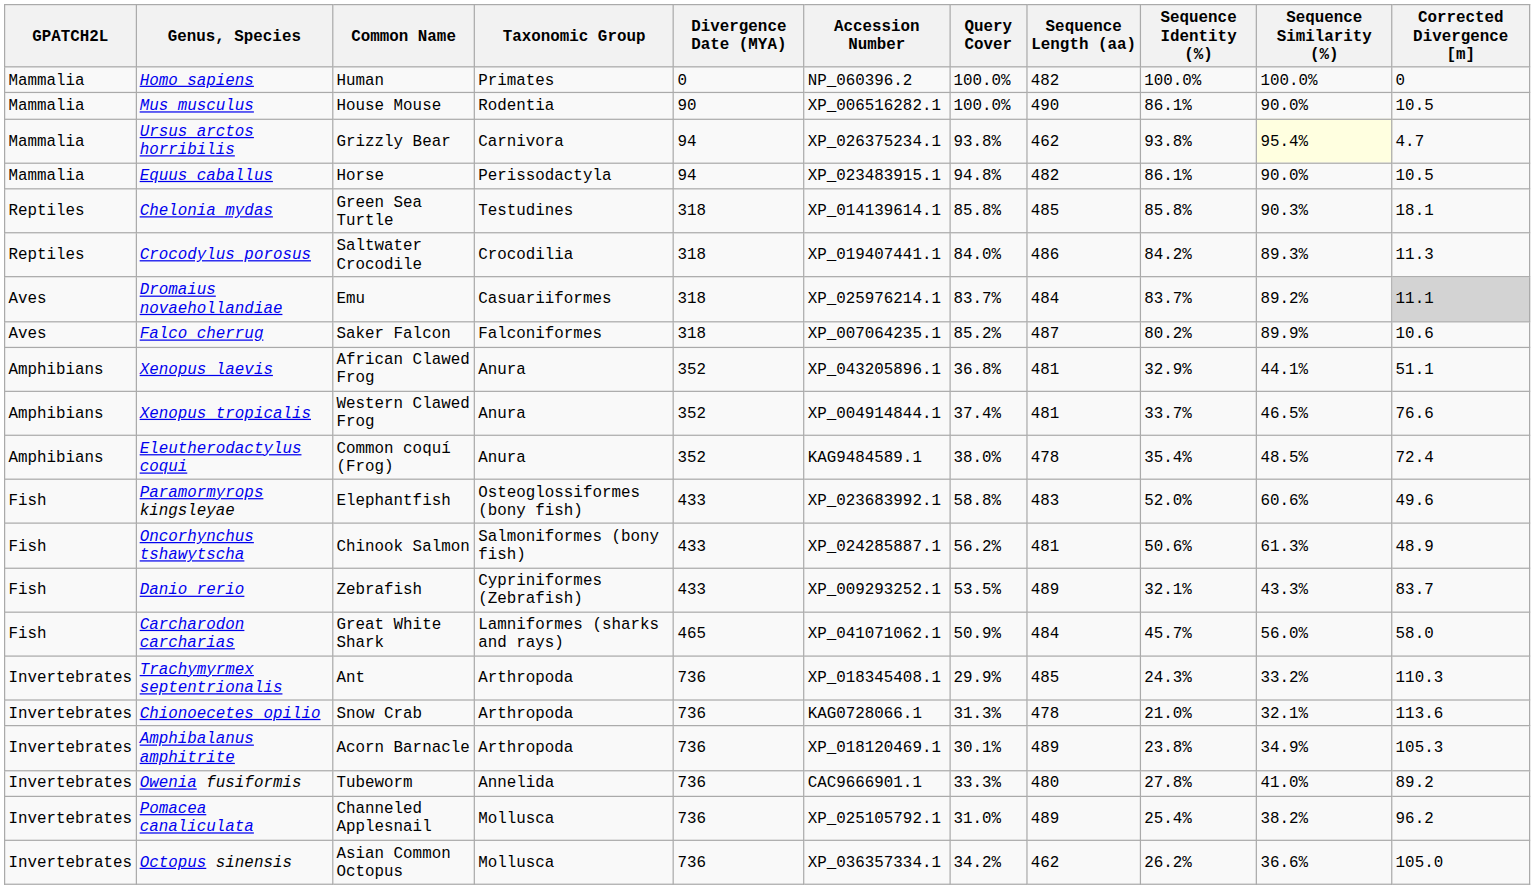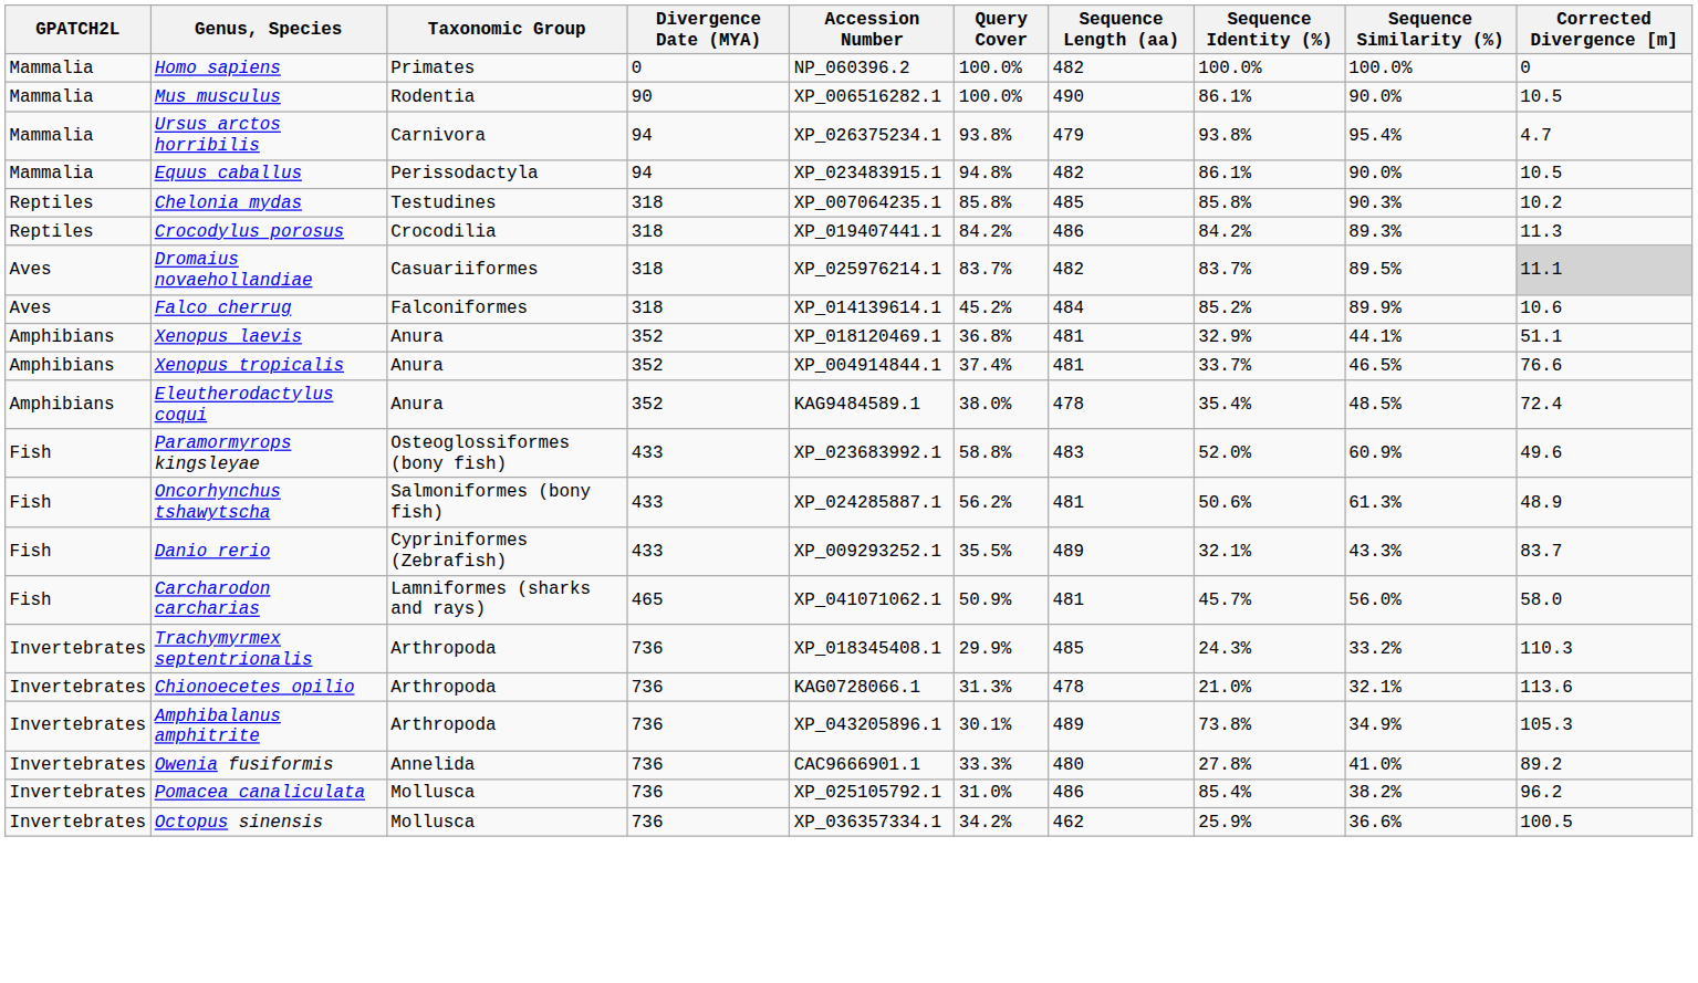- column: Common Name | Human | House Mouse | Grizzly Bear | Horse | Green Sea Turtle | Saltwater Crocodile | Emu | Saker Falcon | African Clawed Frog | Western Clawed Frog | Common coquí (Frog) | Elephantfish | Chinook Salmon | Zebrafish | Great White Shark | Ant | Snow Crab | Acorn Barnacle | Tubeworm | Channeled Applesnail | Asian Common Octopus
Ursus arctos horribilis | Sequence Length (aa): 462 -> 479
Ursus arctos horribilis | Sequence Similarity (%): lightyellow background -> no background
Chelonia mydas | Accession Number: XP_014139614.1 -> XP_007064235.1
Chelonia mydas | Corrected Divergence [m]: 18.1 -> 10.2
Crocodylus porosus | Query Cover: 84.0% -> 84.2%
Dromaius novaehollandiae | Sequence Length (aa): 484 -> 482
Dromaius novaehollandiae | Sequence Similarity (%): 89.2% -> 89.5%
Falco cherrug | Accession Number: XP_007064235.1 -> XP_014139614.1
Falco cherrug | Query Cover: 85.2% -> 45.2%
Falco cherrug | Sequence Length (aa): 487 -> 484
Falco cherrug | Sequence Identity (%): 80.2% -> 85.2%
Xenopus laevis | Accession Number: XP_043205896.1 -> XP_018120469.1
Paramormyrops kingsleyae | Sequence Similarity (%): 60.6% -> 60.9%
Danio rerio | Query Cover: 53.5% -> 35.5%
Carcharodon carcharias | Sequence Length (aa): 484 -> 481
Amphibalanus amphitrite | Accession Number: XP_018120469.1 -> XP_043205896.1
Amphibalanus amphitrite | Sequence Identity (%): 23.8% -> 73.8%
Pomacea canaliculata | Sequence Length (aa): 489 -> 486
Pomacea canaliculata | Sequence Identity (%): 25.4% -> 85.4%
Octopus sinensis | Sequence Identity (%): 26.2% -> 25.9%
Octopus sinensis | Corrected Divergence [m]: 105.0 -> 100.5
